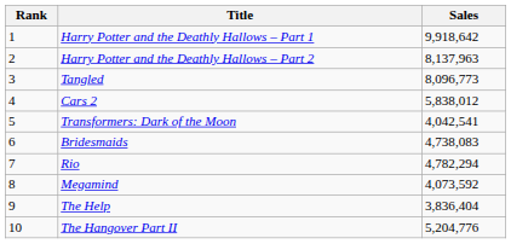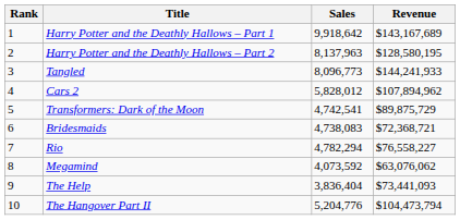+ column: Revenue | $143,167,689 | $128,580,195 | $144,241,933 | $107,894,962 | $89,875,729 | $72,368,721 | $76,558,227 | $63,076,062 | $73,441,093 | $104,473,794
Cars 2 | Sales: 5,838,012 -> 5,828,012
Transformers: Dark of the Moon | Sales: 4,042,541 -> 4,742,541
